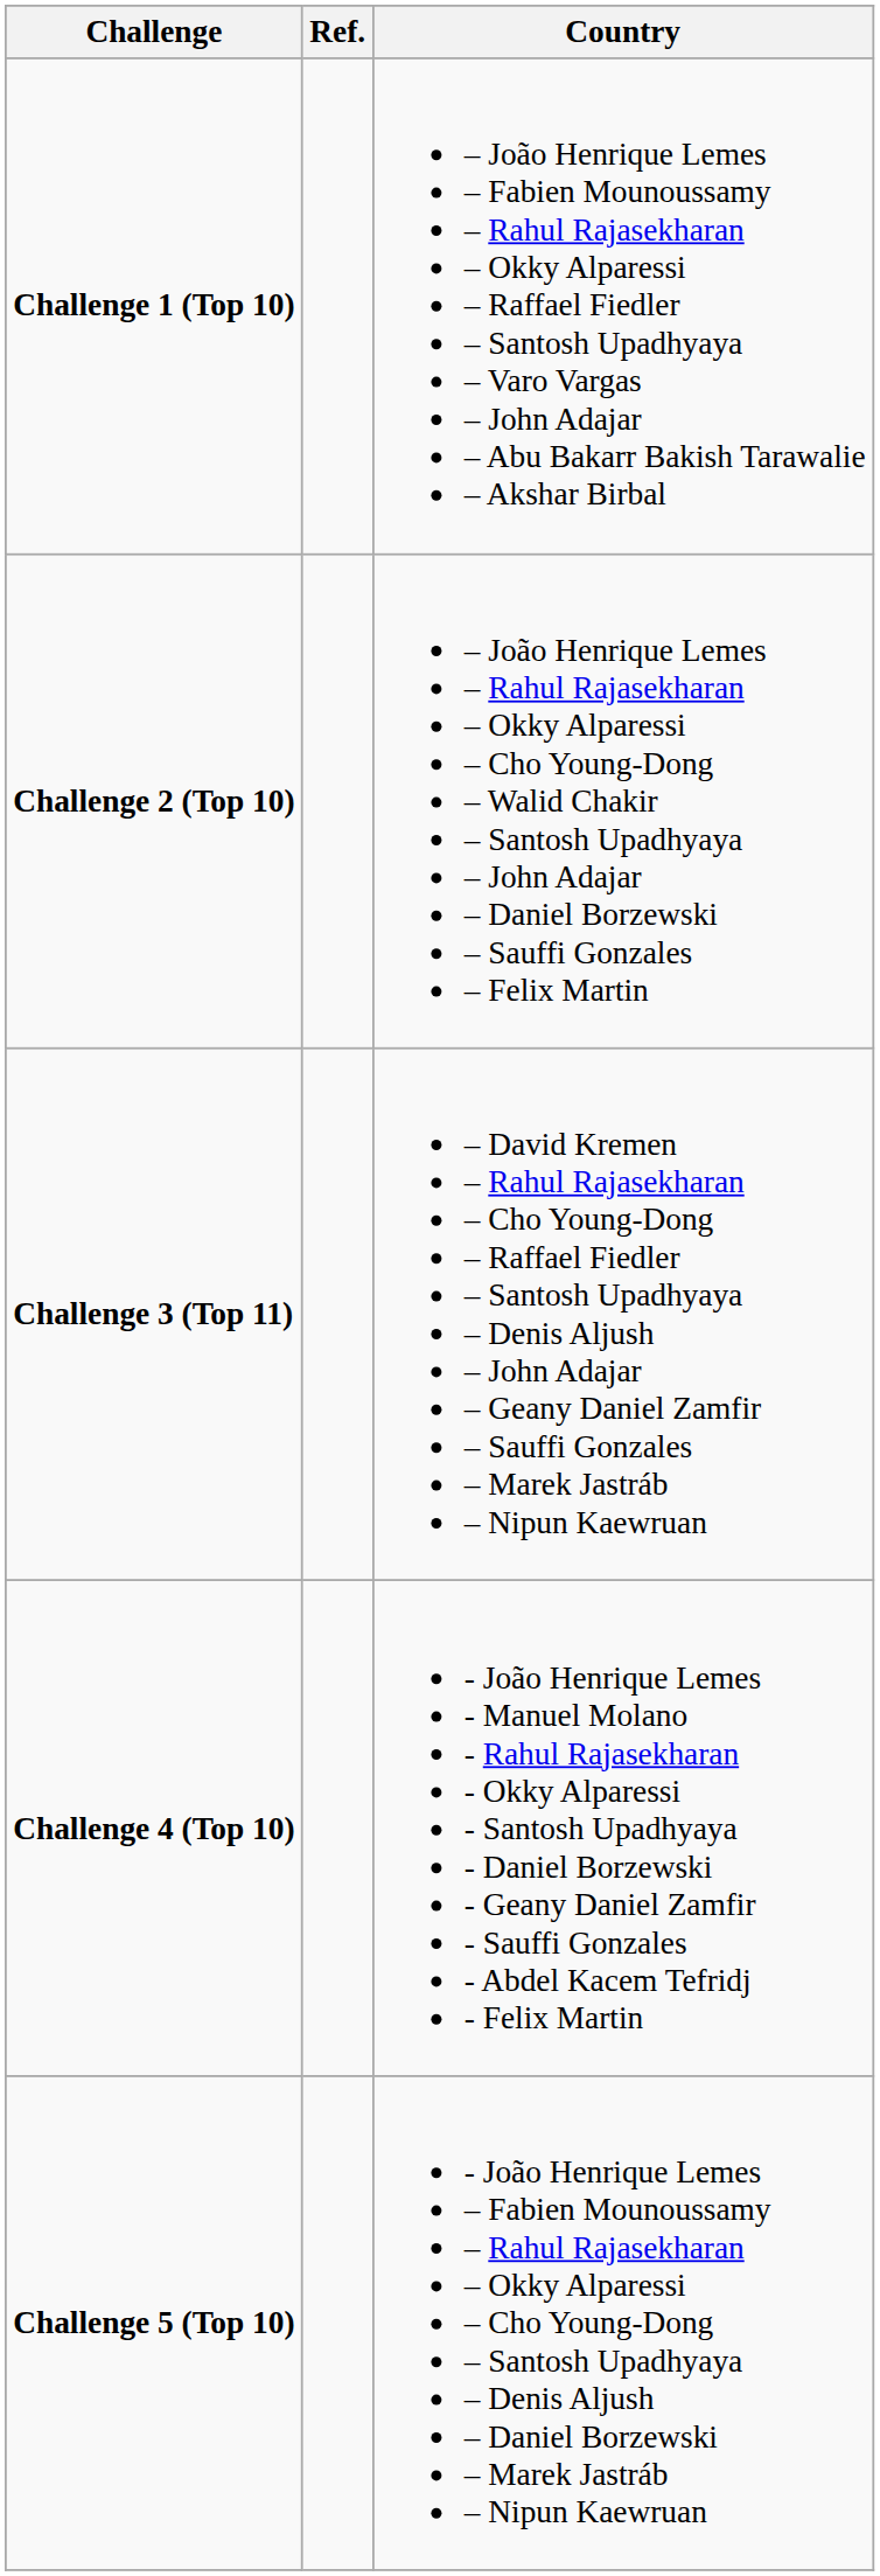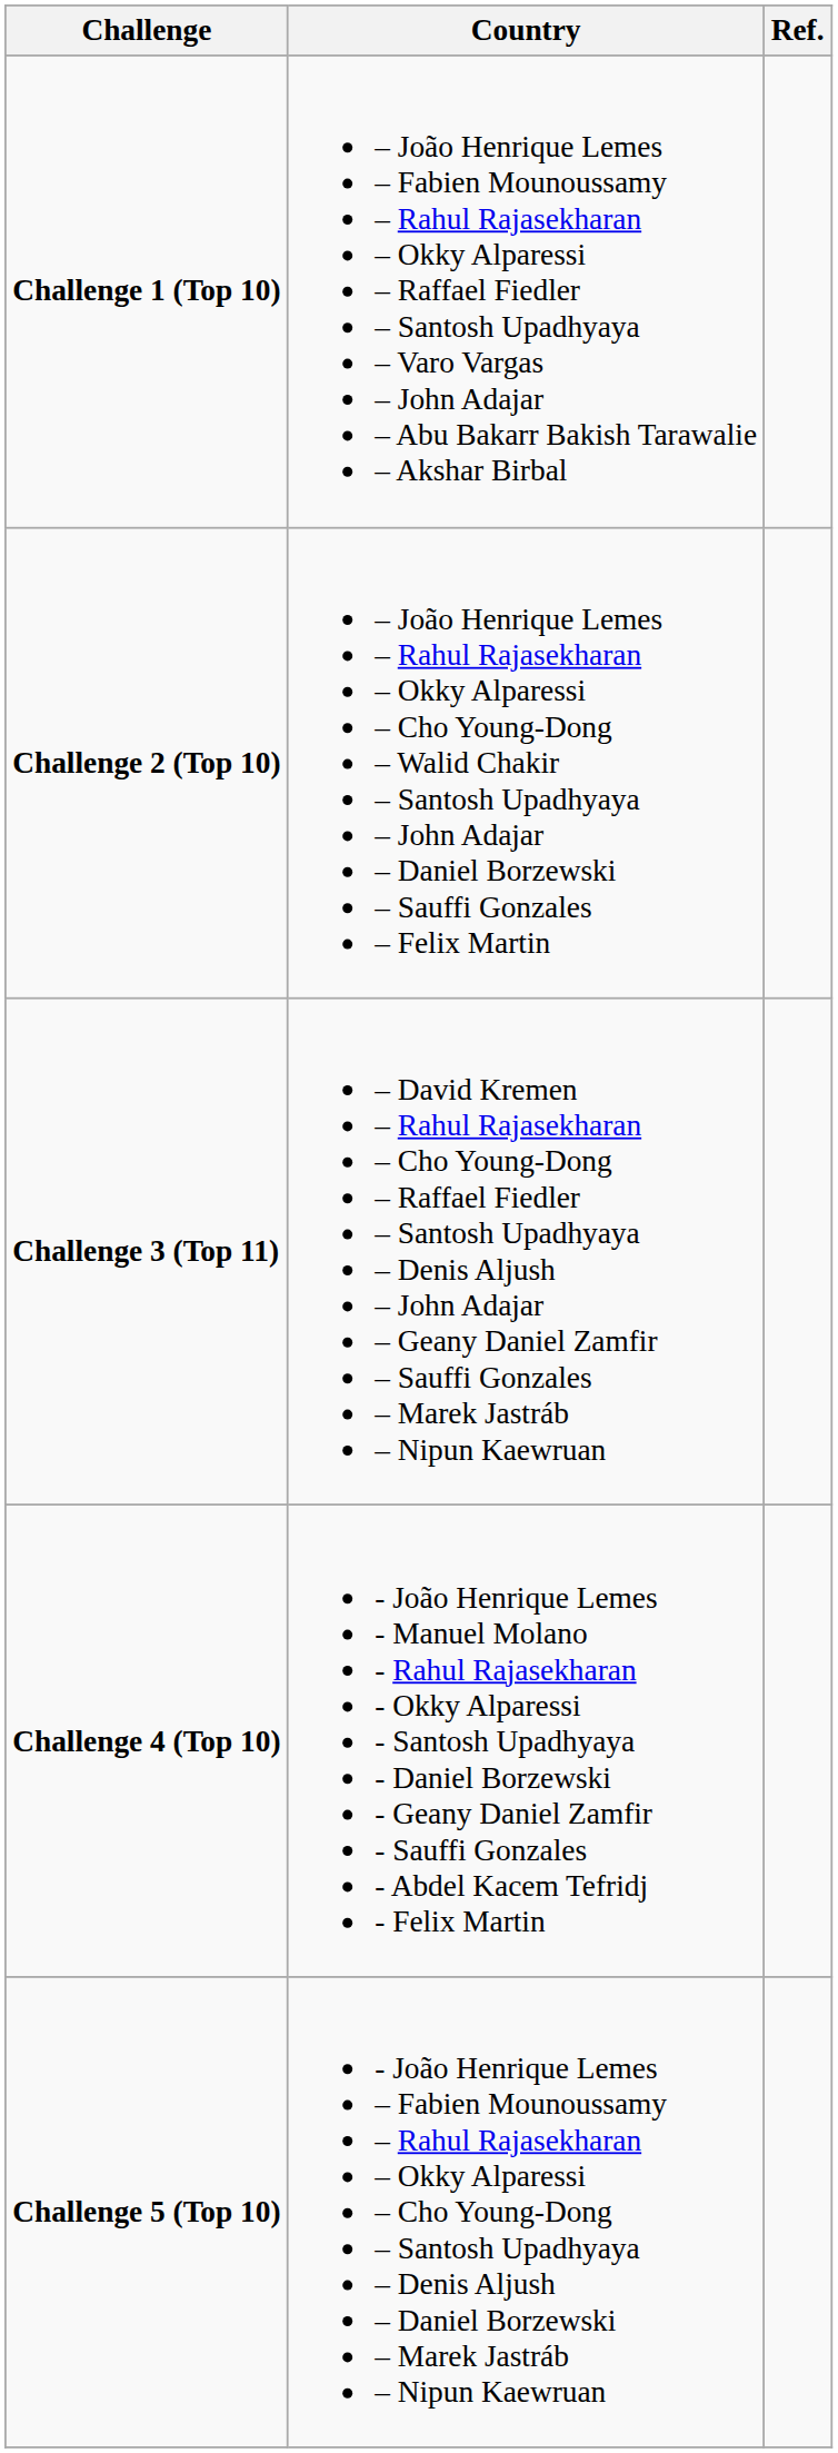columns swapped: Country <-> Ref.
